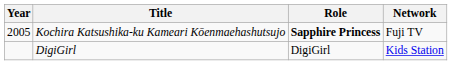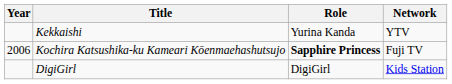+ row: Kekkaishi | Yurina Kanda | YTV
Kochira Katsushika-ku Kameari Kōenmaehashutsujo | Year: 2005 -> 2006
